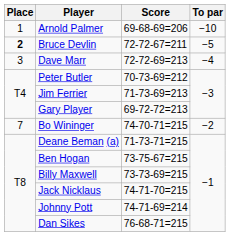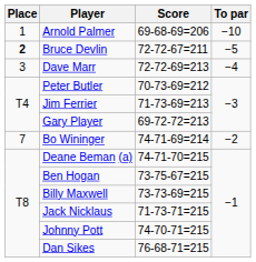Bo Wininger | Score: 74-70-71=215 -> 74-71-69=214
Deane Beman (a) | Score: 71-73-71=215 -> 74-71-70=215
Jack Nicklaus | Score: 74-71-70=215 -> 71-73-71=215
Johnny Pott | Score: 74-71-69=214 -> 74-70-71=215
